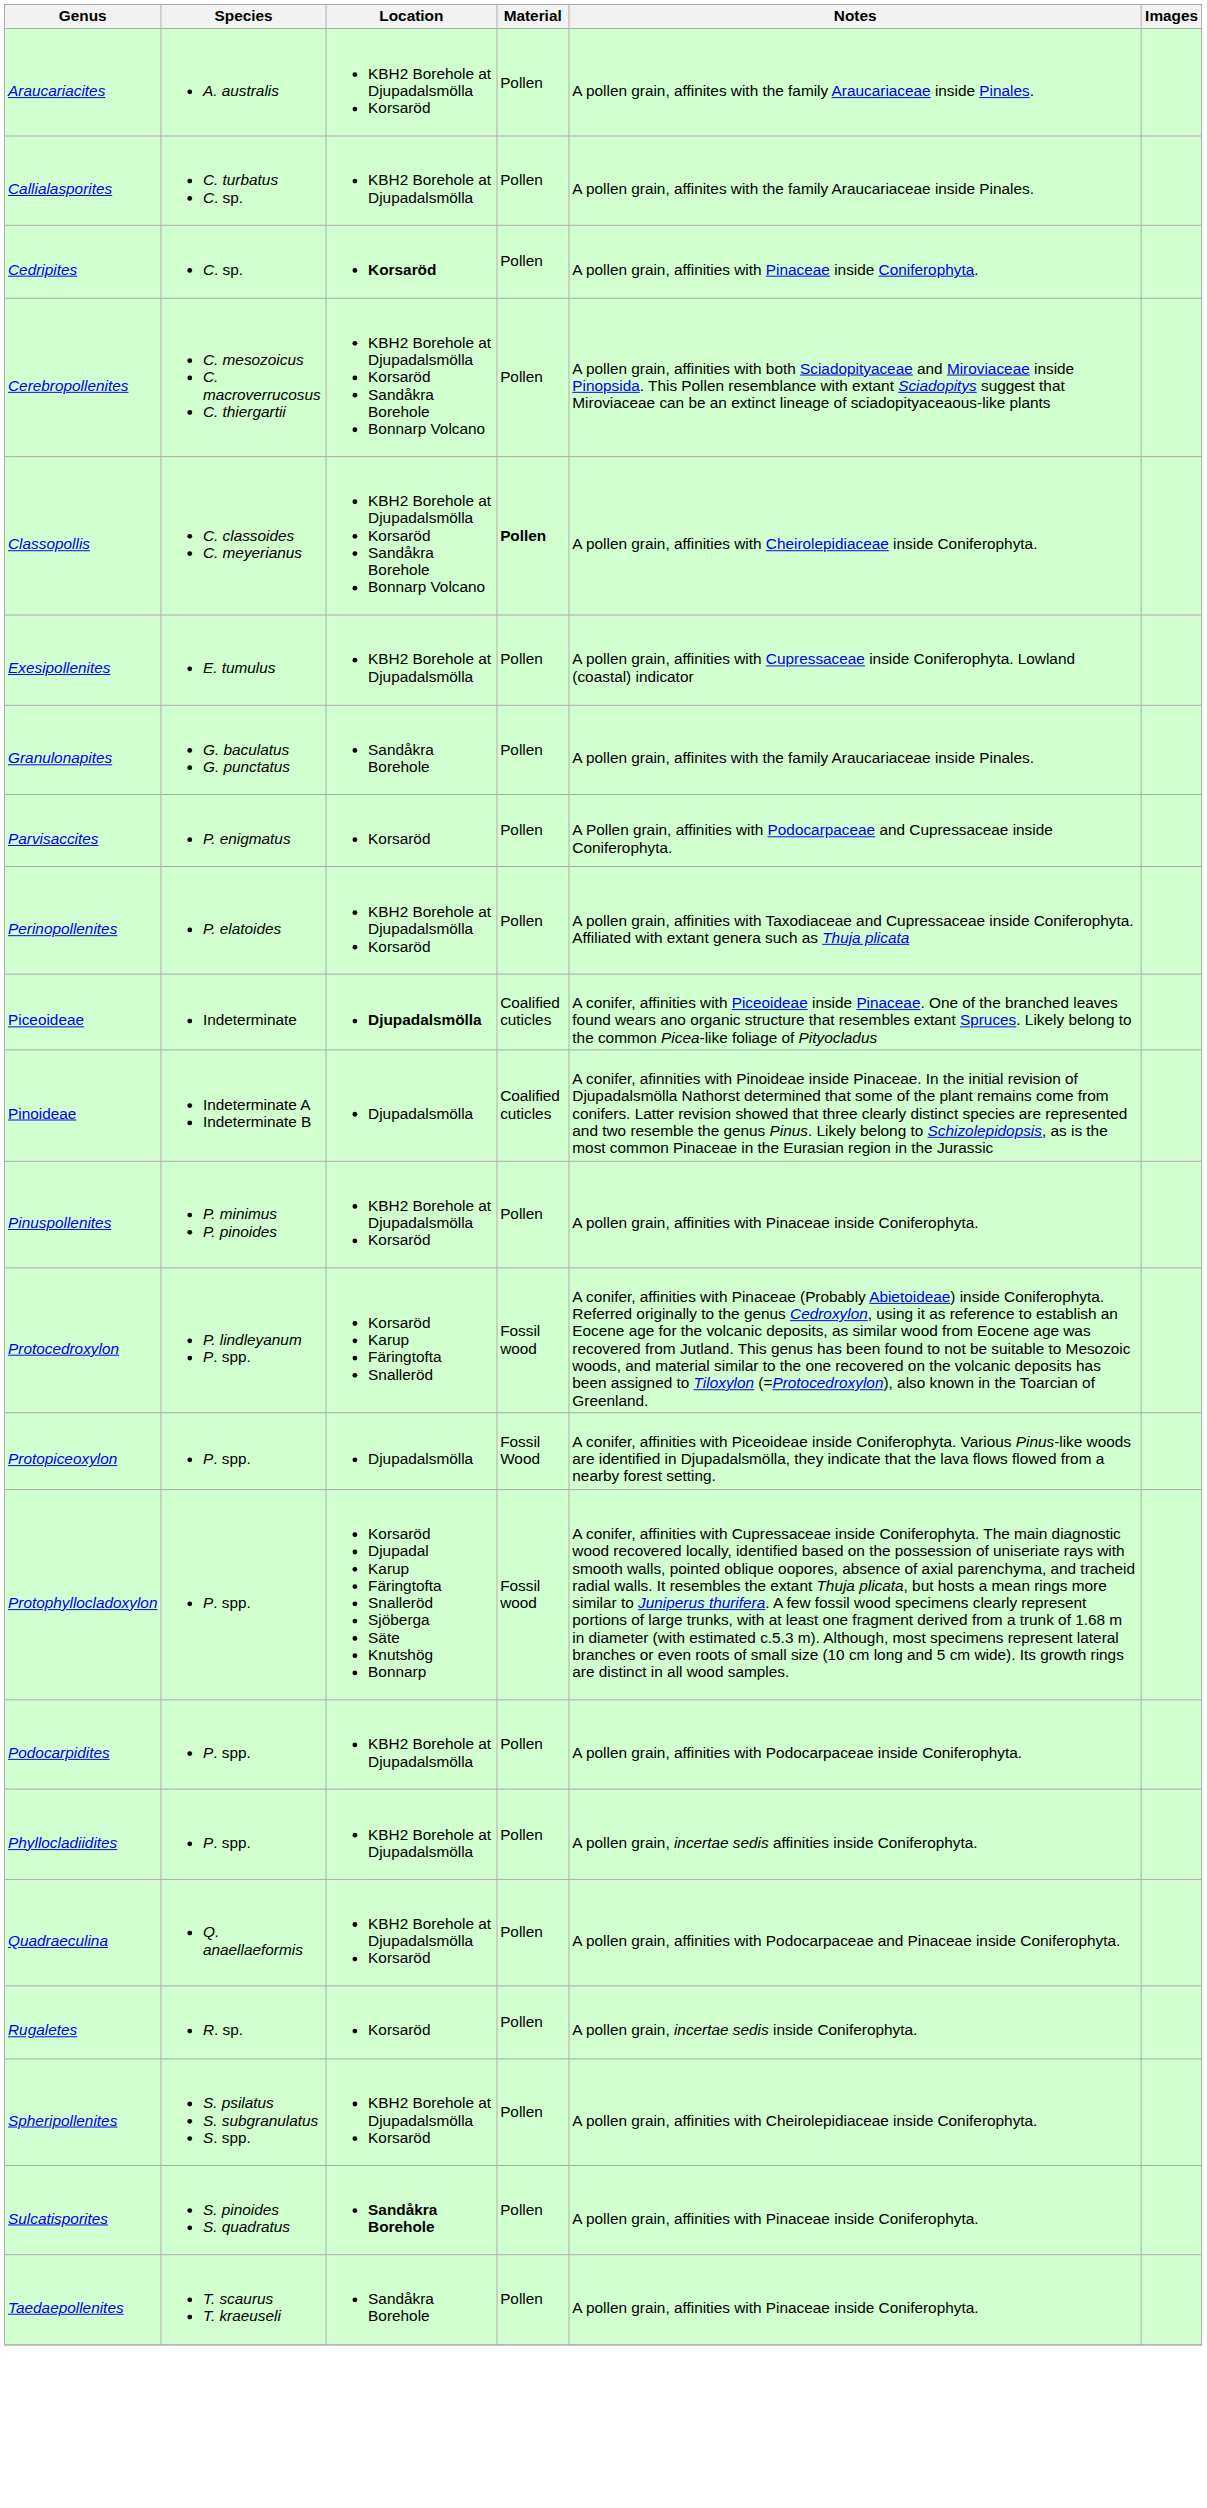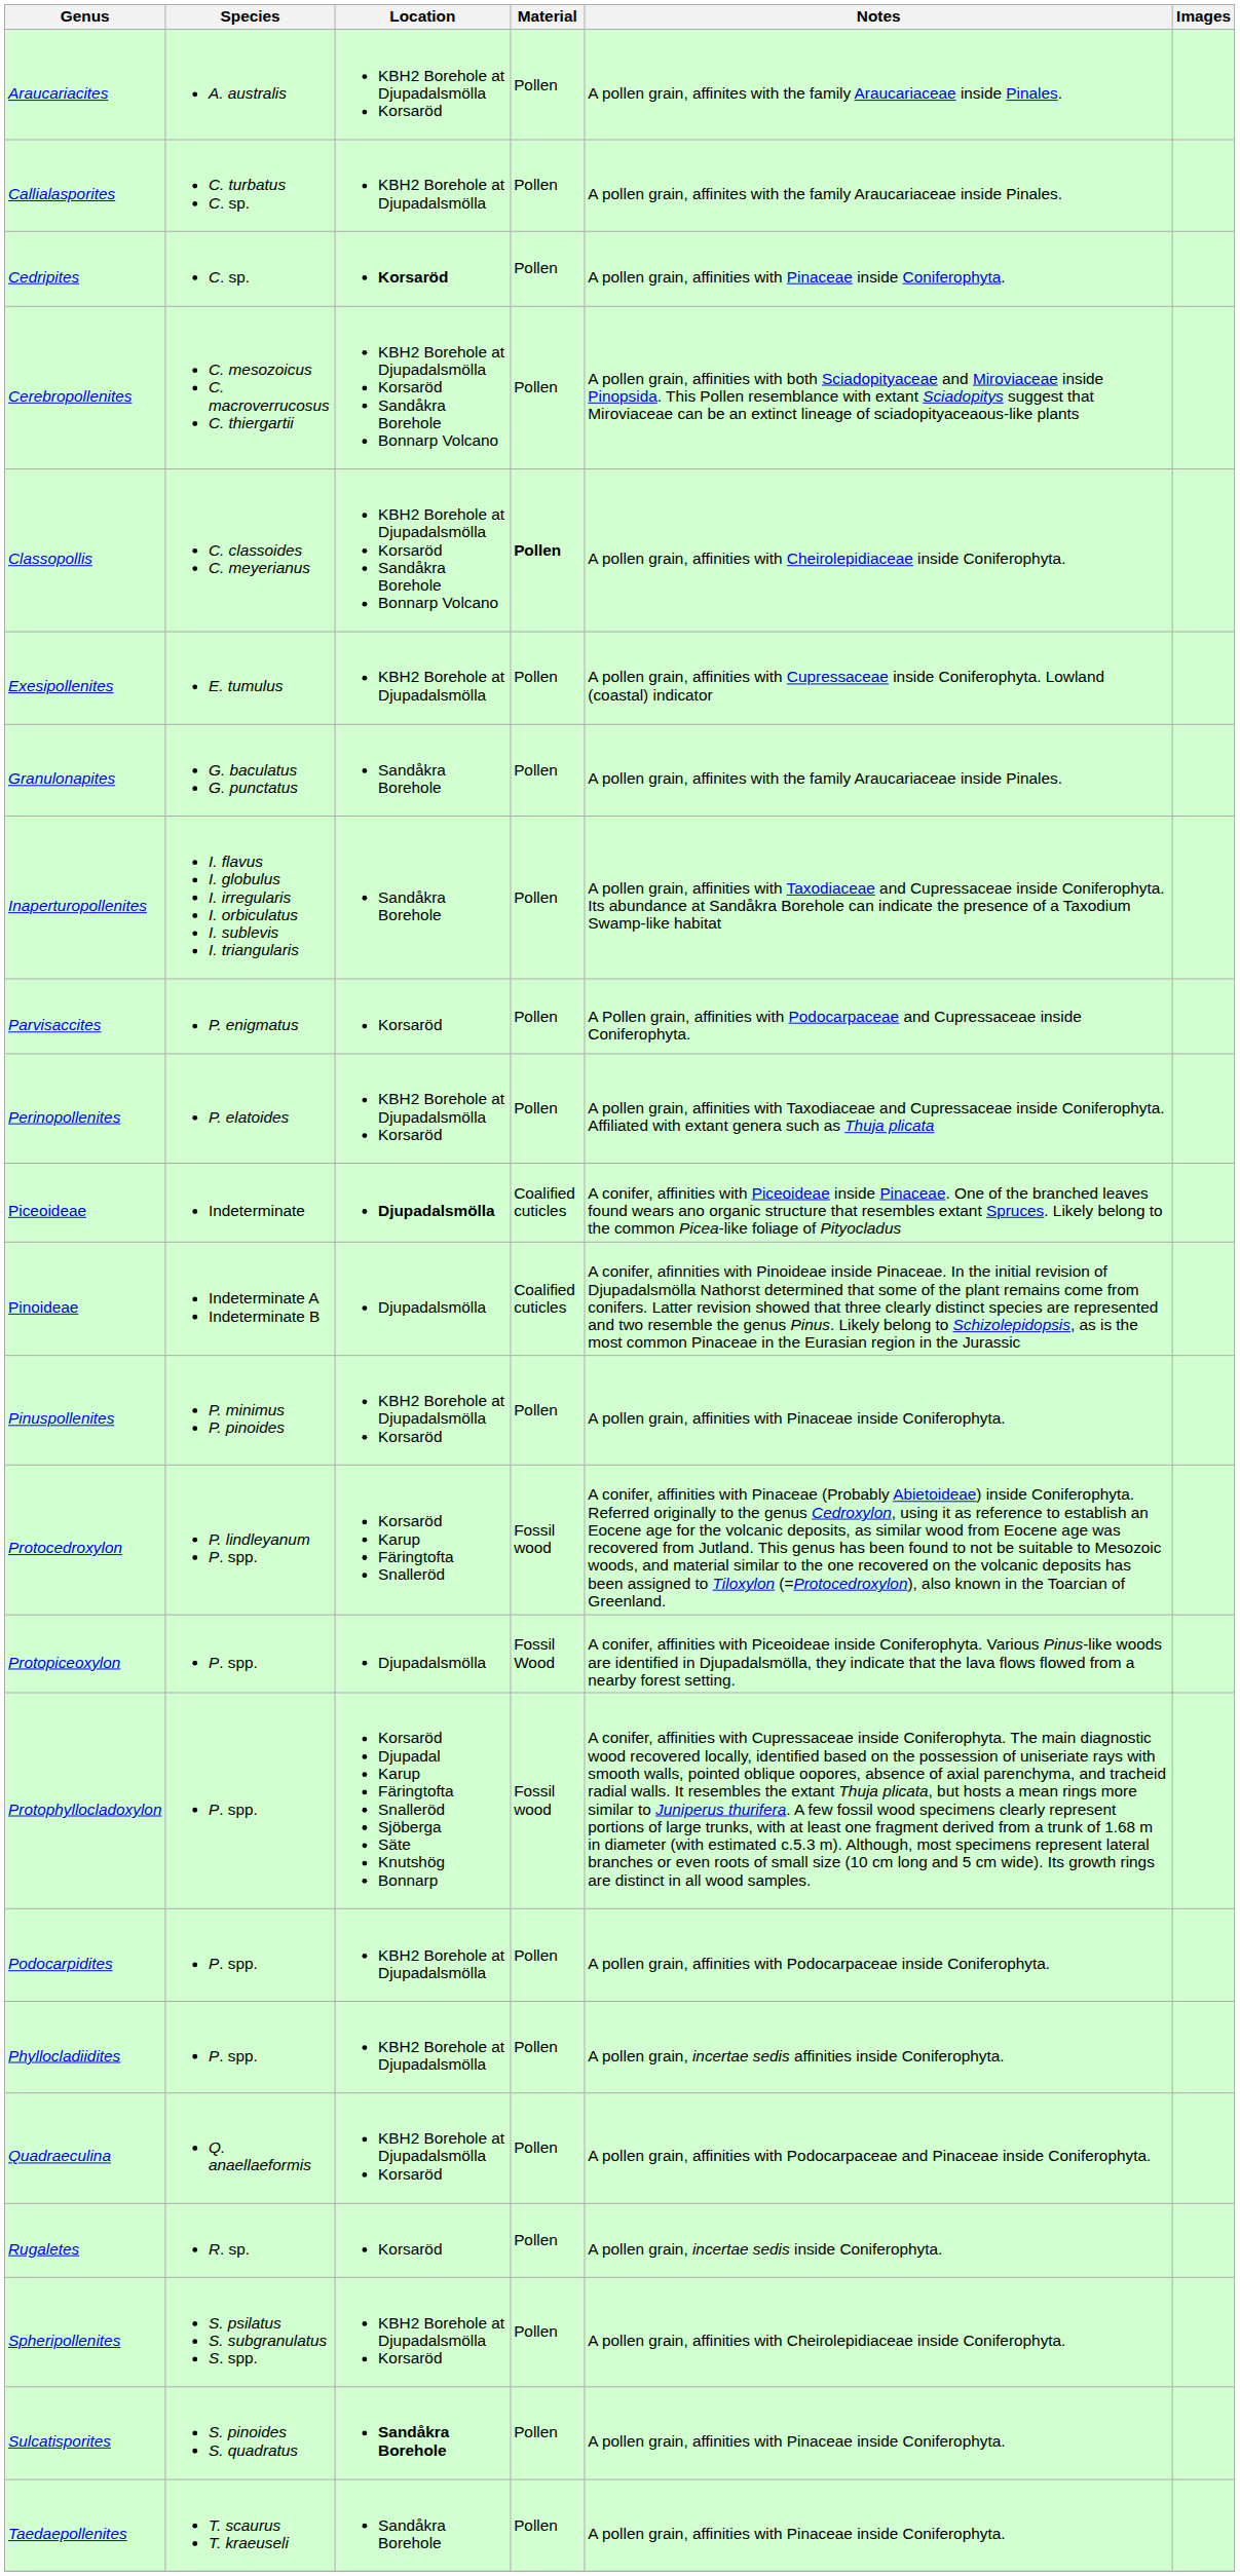+ row: Inaperturopollenites | I. flavus I. globulus I. irregularis I. orbiculatus I. sublevis I. triangularis | Sandåkra Borehole | Pollen | A pollen grain, affinities with Taxodiaceae and Cupressaceae inside Coniferophyta. Its abundance at Sandåkra Borehole can indicate the presence of a Taxodium Swamp-like habitat
